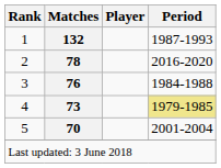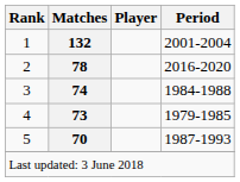1 | Period: 1987-1993 -> 2001-2004
3 | Matches: 76 -> 74
4 | Period: khaki background -> no background
5 | Period: 2001-2004 -> 1987-1993
